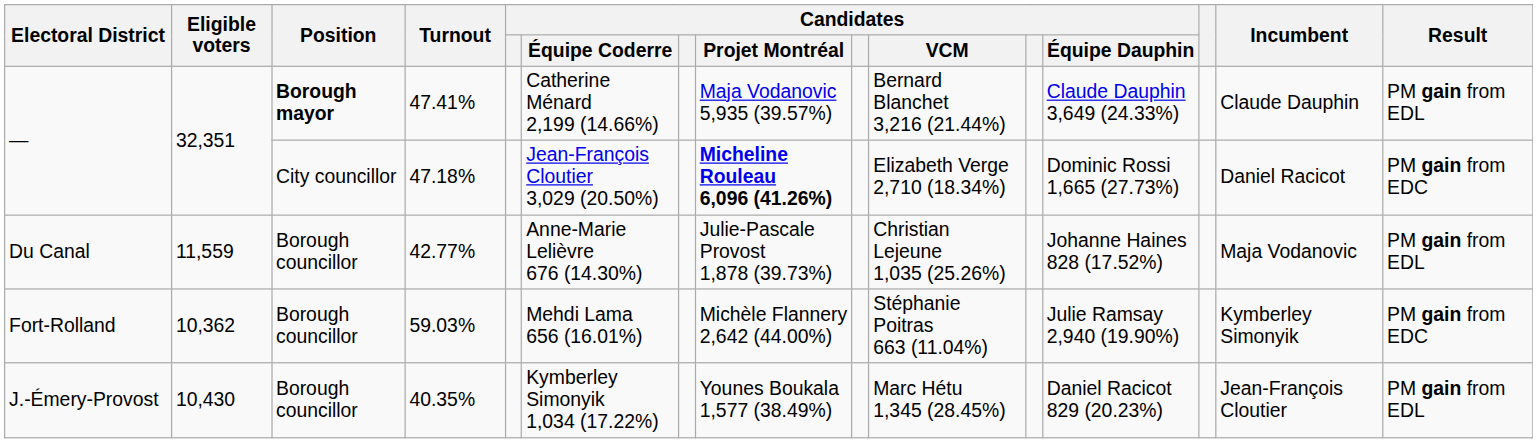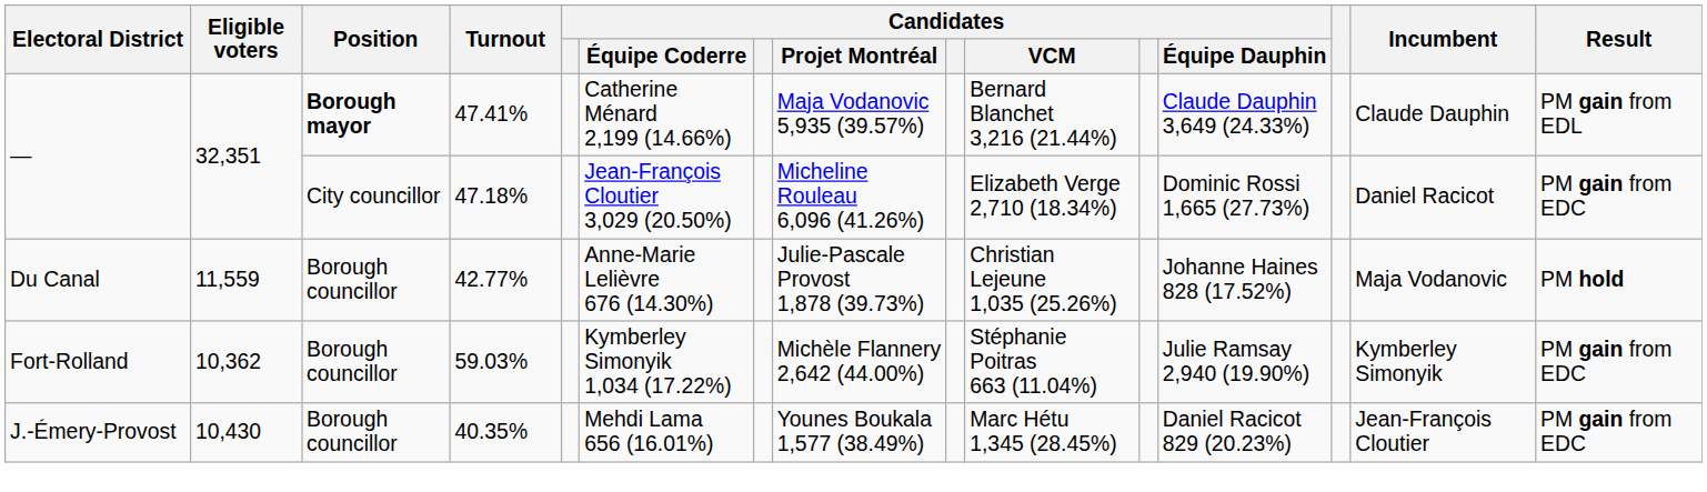47.18% | Candidates / Projet Montréal: bold -> normal
42.77% | Result: PM gain from EDL -> PM hold
59.03% | Candidates / Équipe Coderre: Mehdi Lama 656 (16.01%) -> Kymberley Simonyik 1,034 (17.22%)
40.35% | Candidates / Équipe Coderre: Kymberley Simonyik 1,034 (17.22%) -> Mehdi Lama 656 (16.01%)
40.35% | Result: PM gain from EDL -> PM gain from EDC
